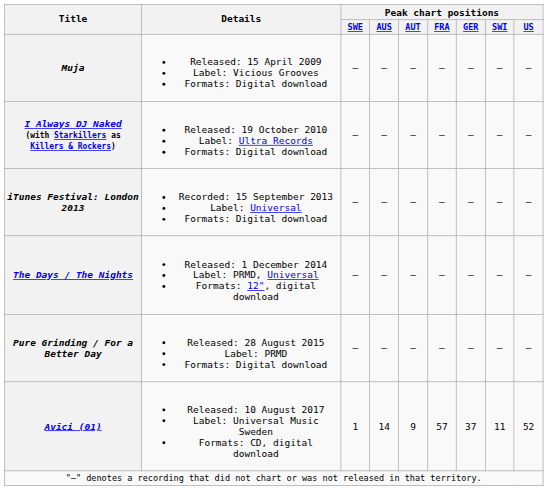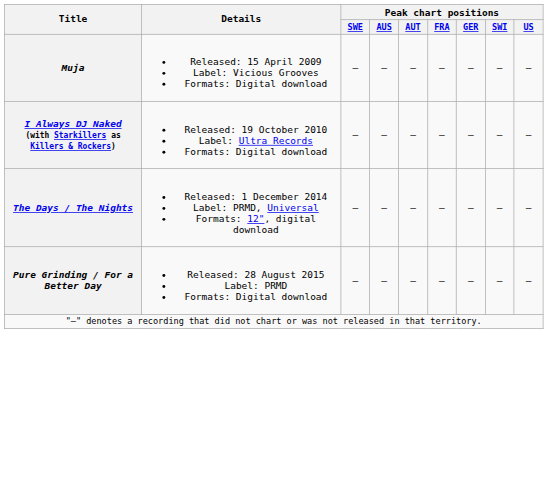- row: iTunes Festival: London 2013 | Recorded: 15 September 2013 Label: Universal Formats: Digital download | — | — | — | — | — | — | —
- row: Avīci (01) | Released: 10 August 2017 Label: Universal Music Sweden Formats: CD, digital download | 1 | 14 | 9 | 57 | 37 | 11 | 52
